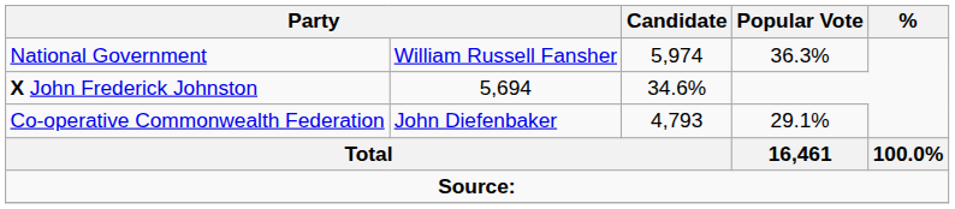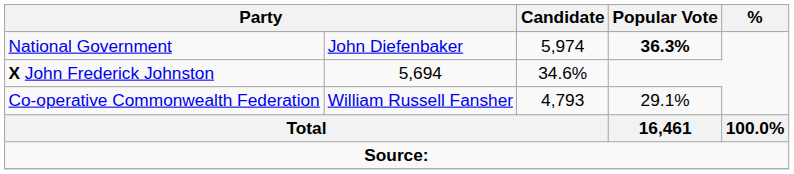National Government | column 2: William Russell Fansher -> John Diefenbaker
National Government | Popular Vote: normal -> bold
Co-operative Commonwealth Federation | column 2: John Diefenbaker -> William Russell Fansher
